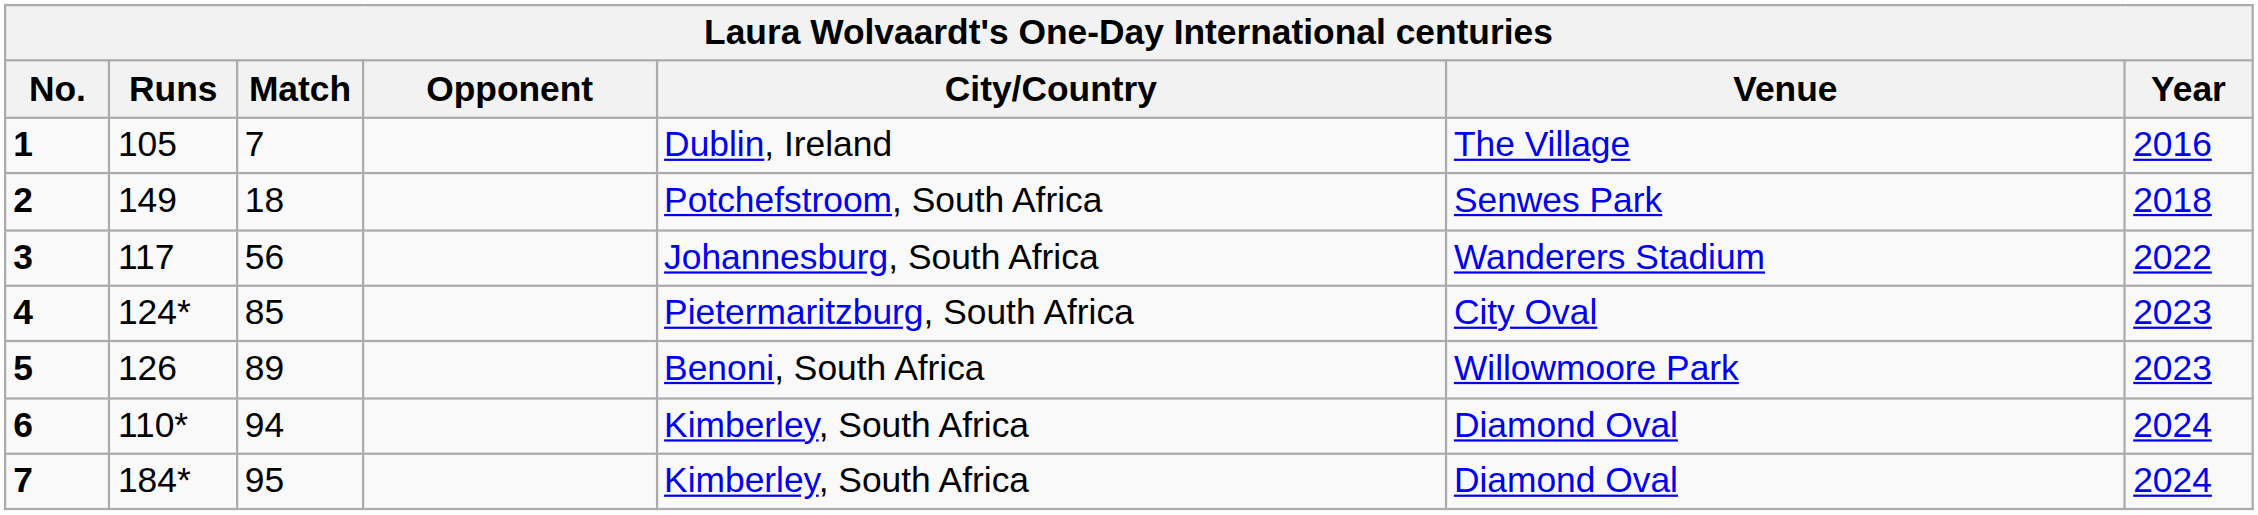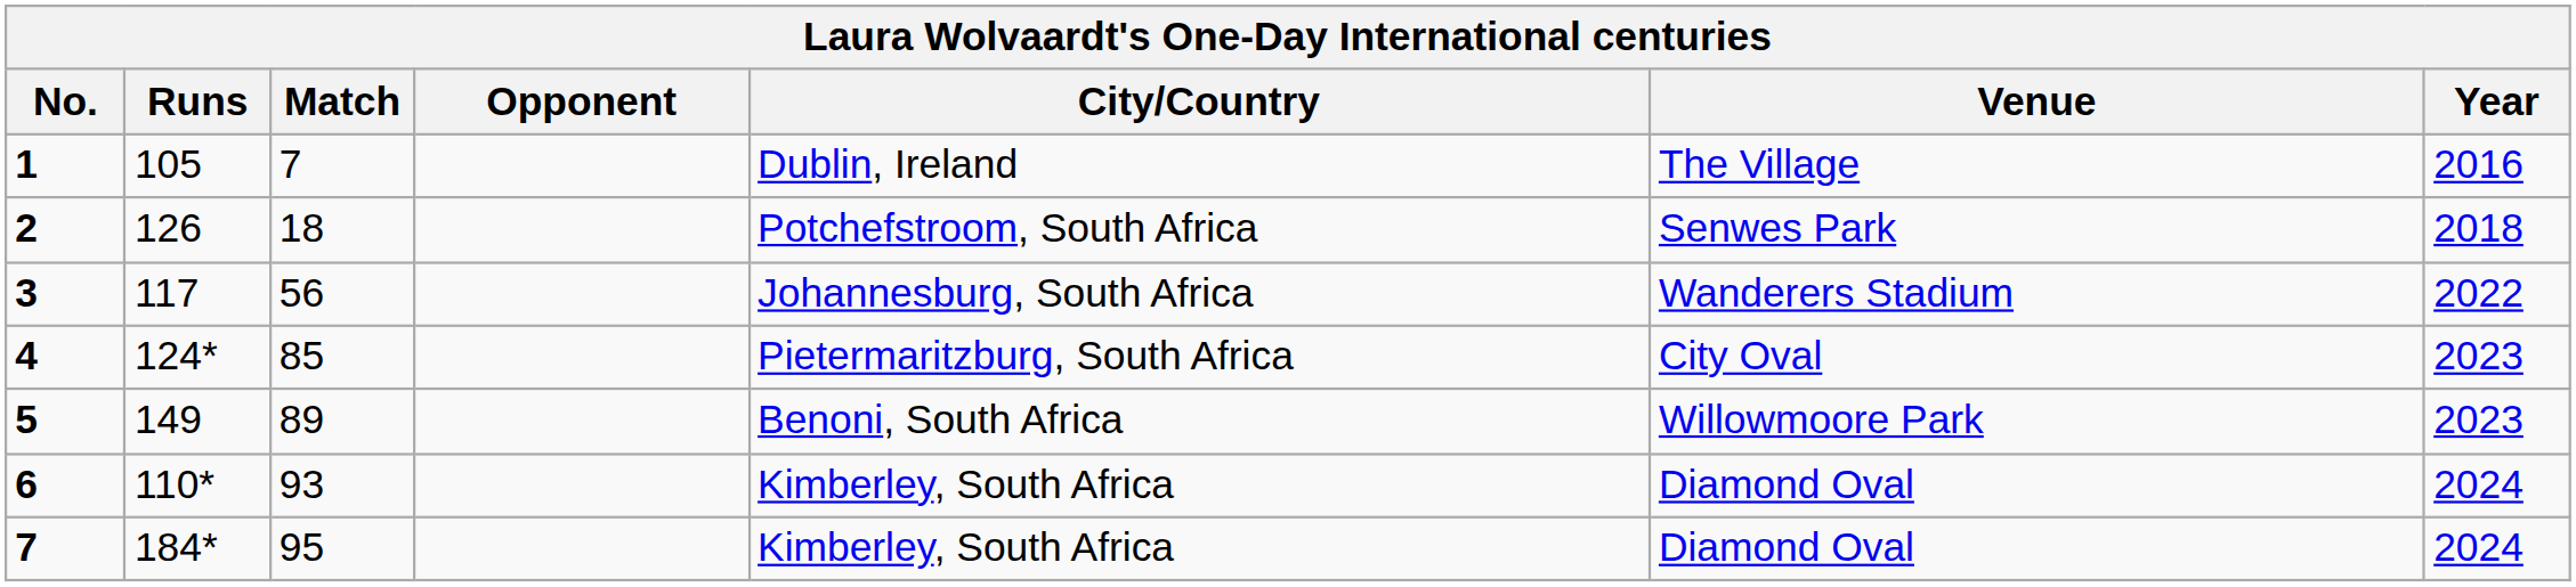2 | Runs: 149 -> 126
5 | Runs: 126 -> 149
6 | Match: 94 -> 93
